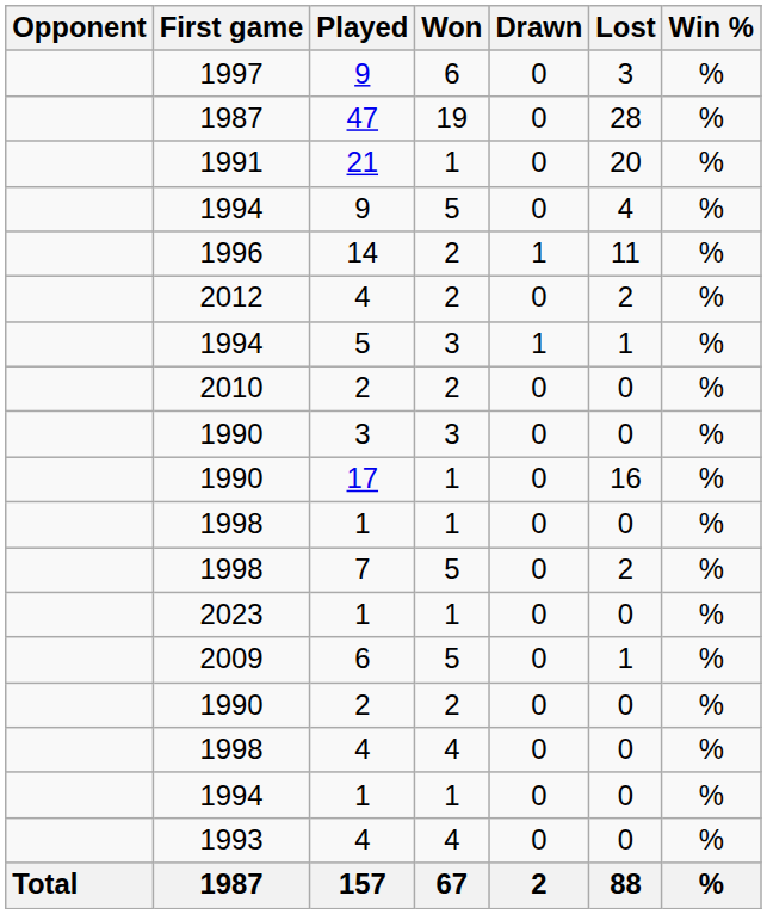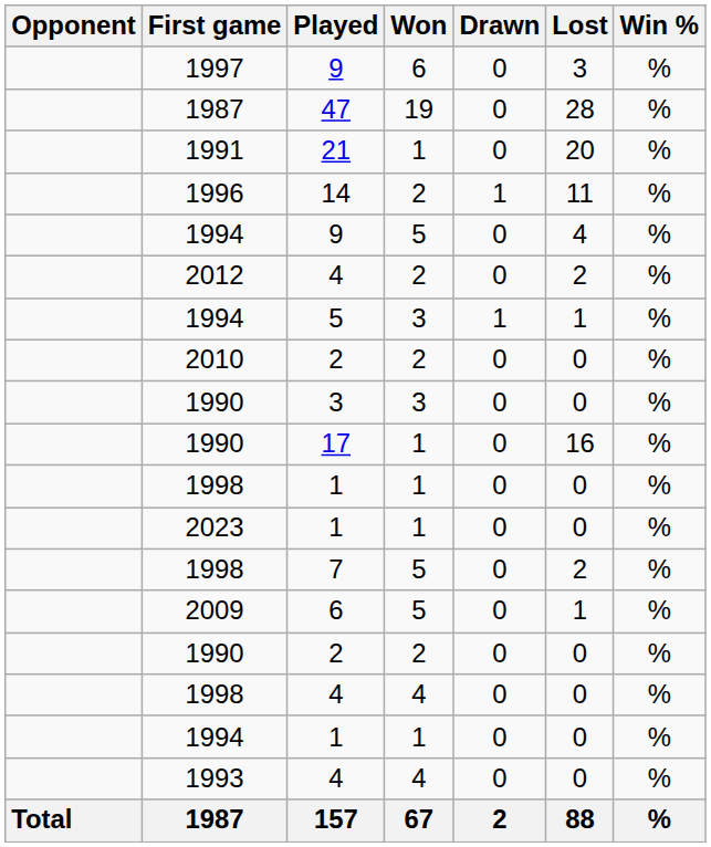rows swapped: 1996 <-> 1994 / 9
rows swapped: 2023 <-> 1998 / 7
